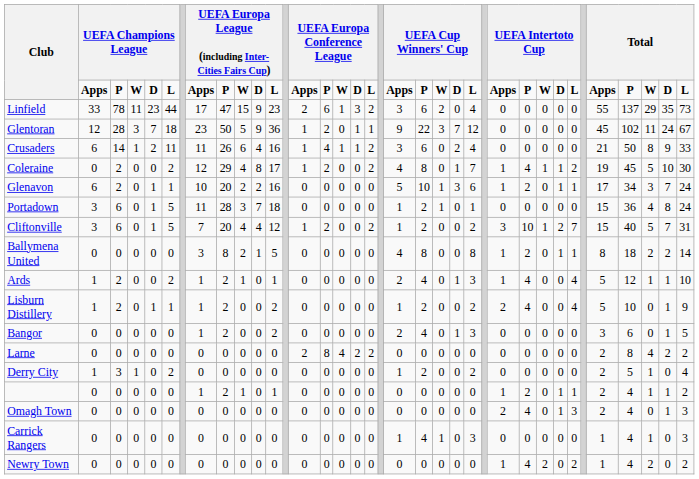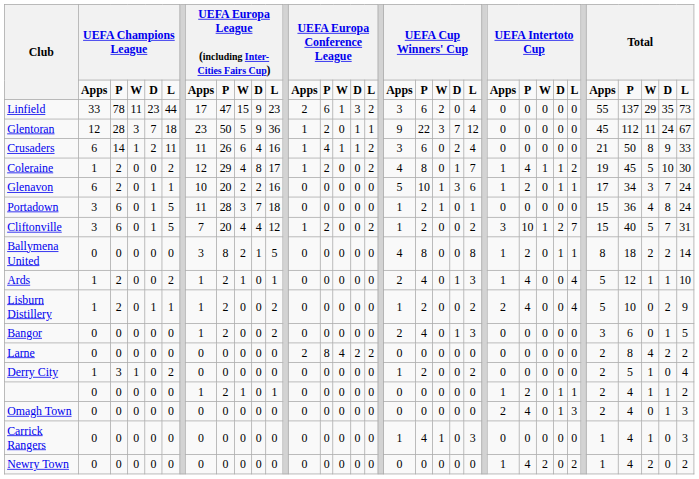Glentoran | column 33: 102 -> 112
Coleraine | column 2: 0 -> 1
Lisburn Distillery | column 35: 1 -> 2
